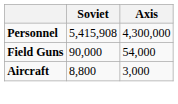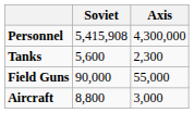+ row: Tanks | 5,600 | 2,300
Field Guns | Axis: 54,000 -> 55,000
